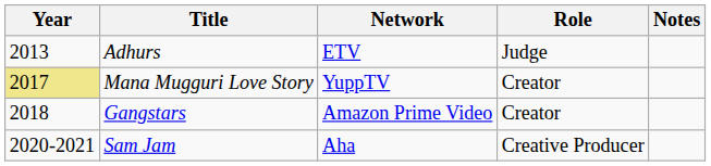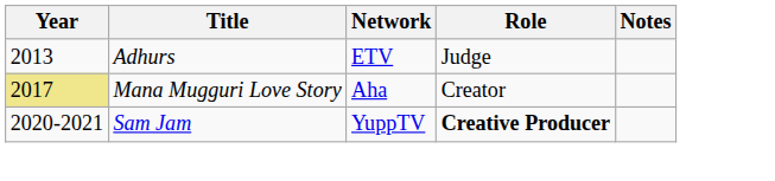Mana Mugguri Love Story | Network: YuppTV -> Aha
- row: 2018 | Gangstars | Amazon Prime Video | Creator
Sam Jam | Network: Aha -> YuppTV
Sam Jam | Role: normal -> bold
